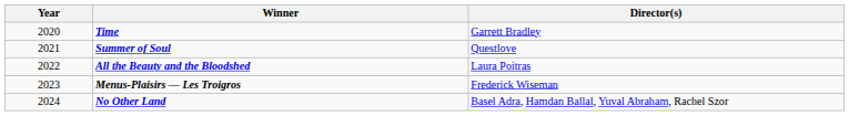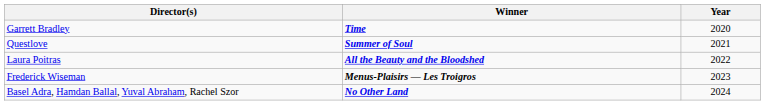columns swapped: Year <-> Director(s)
